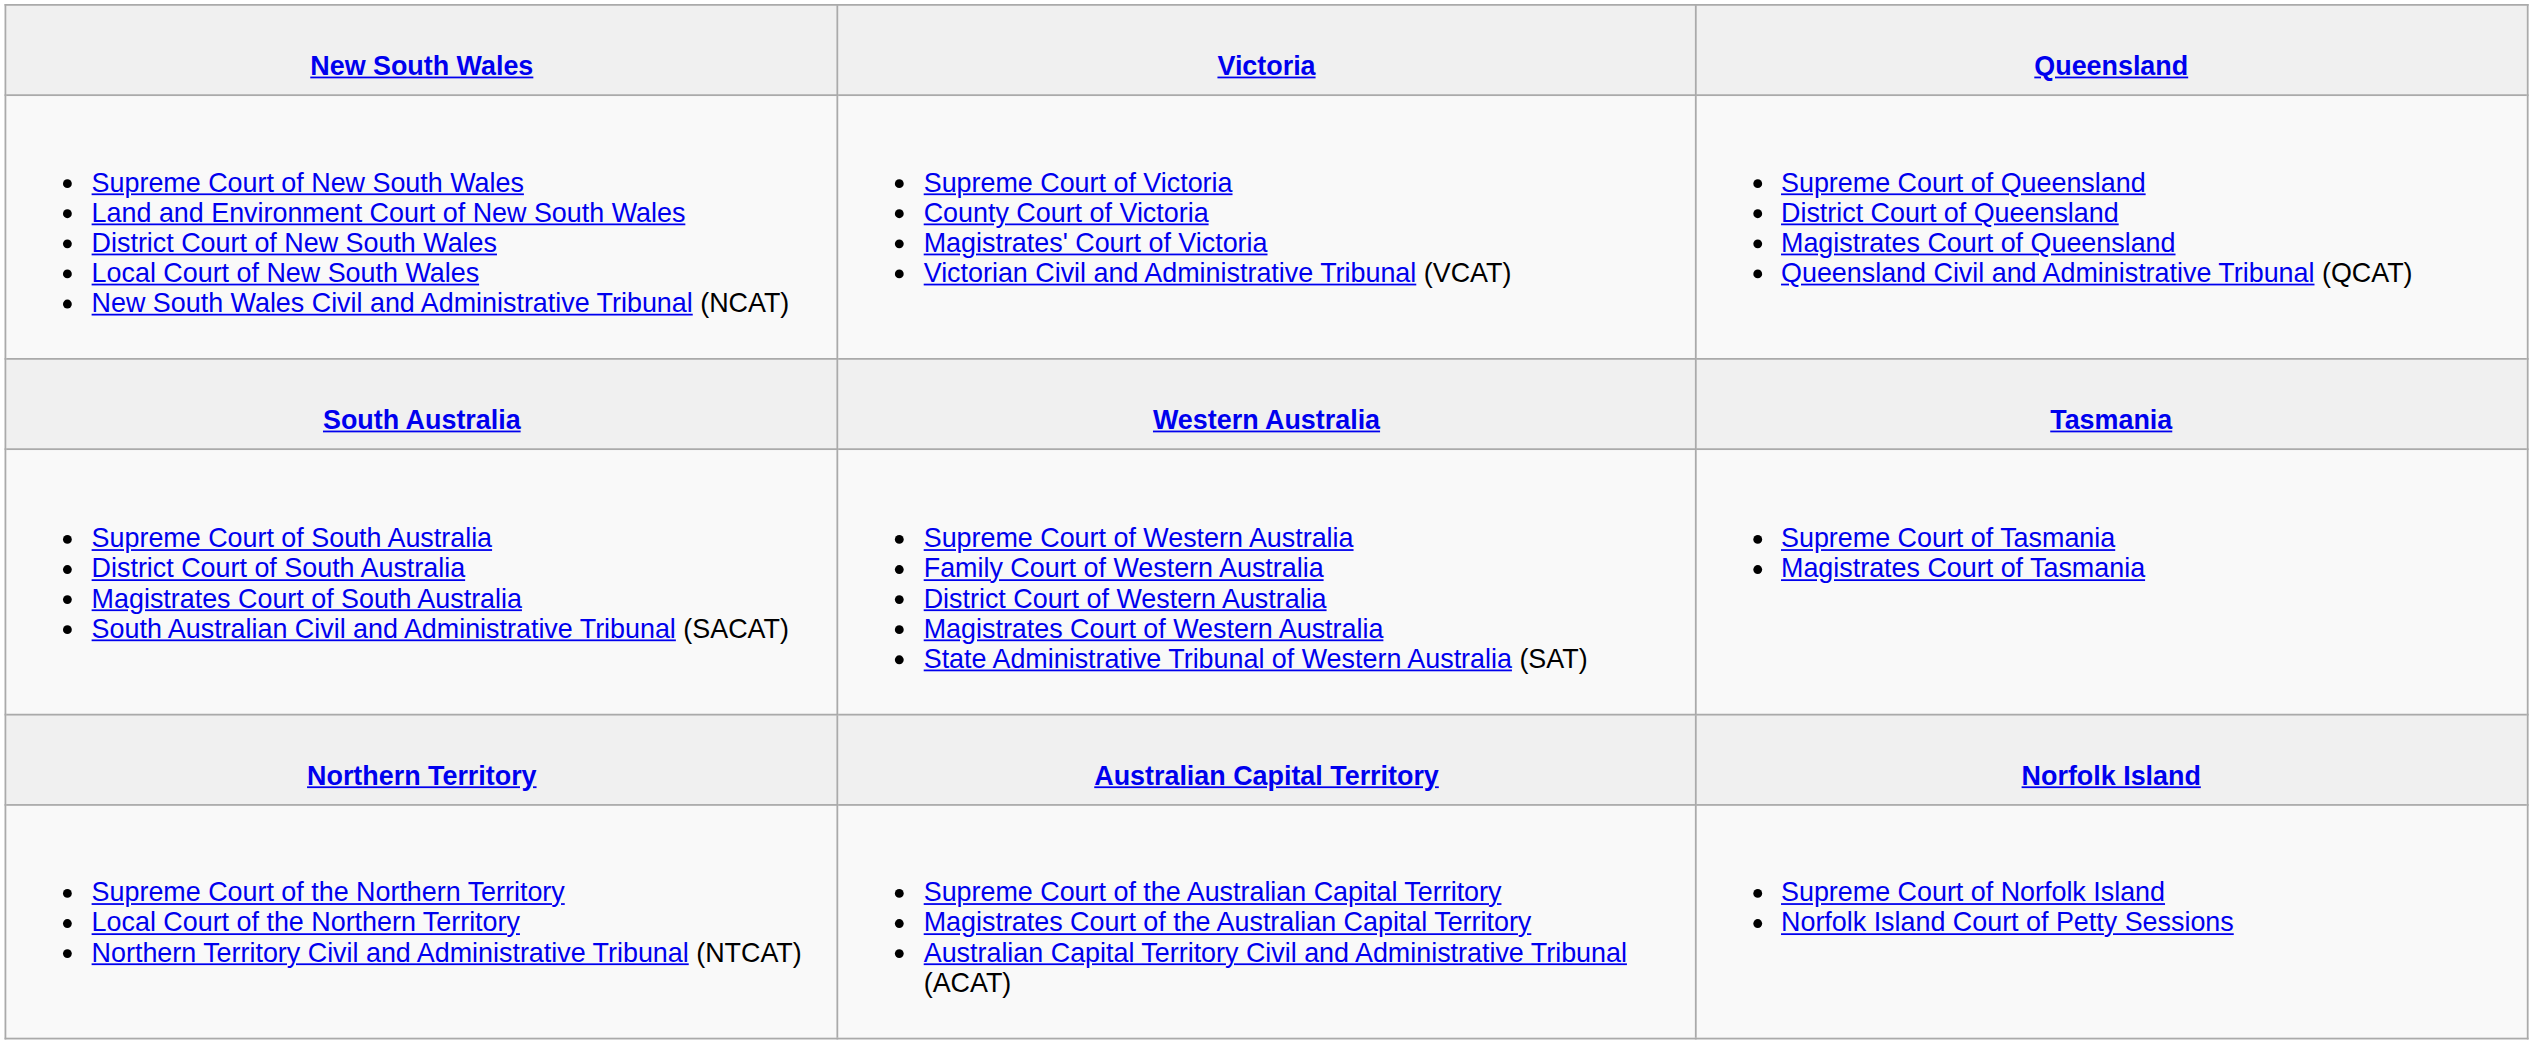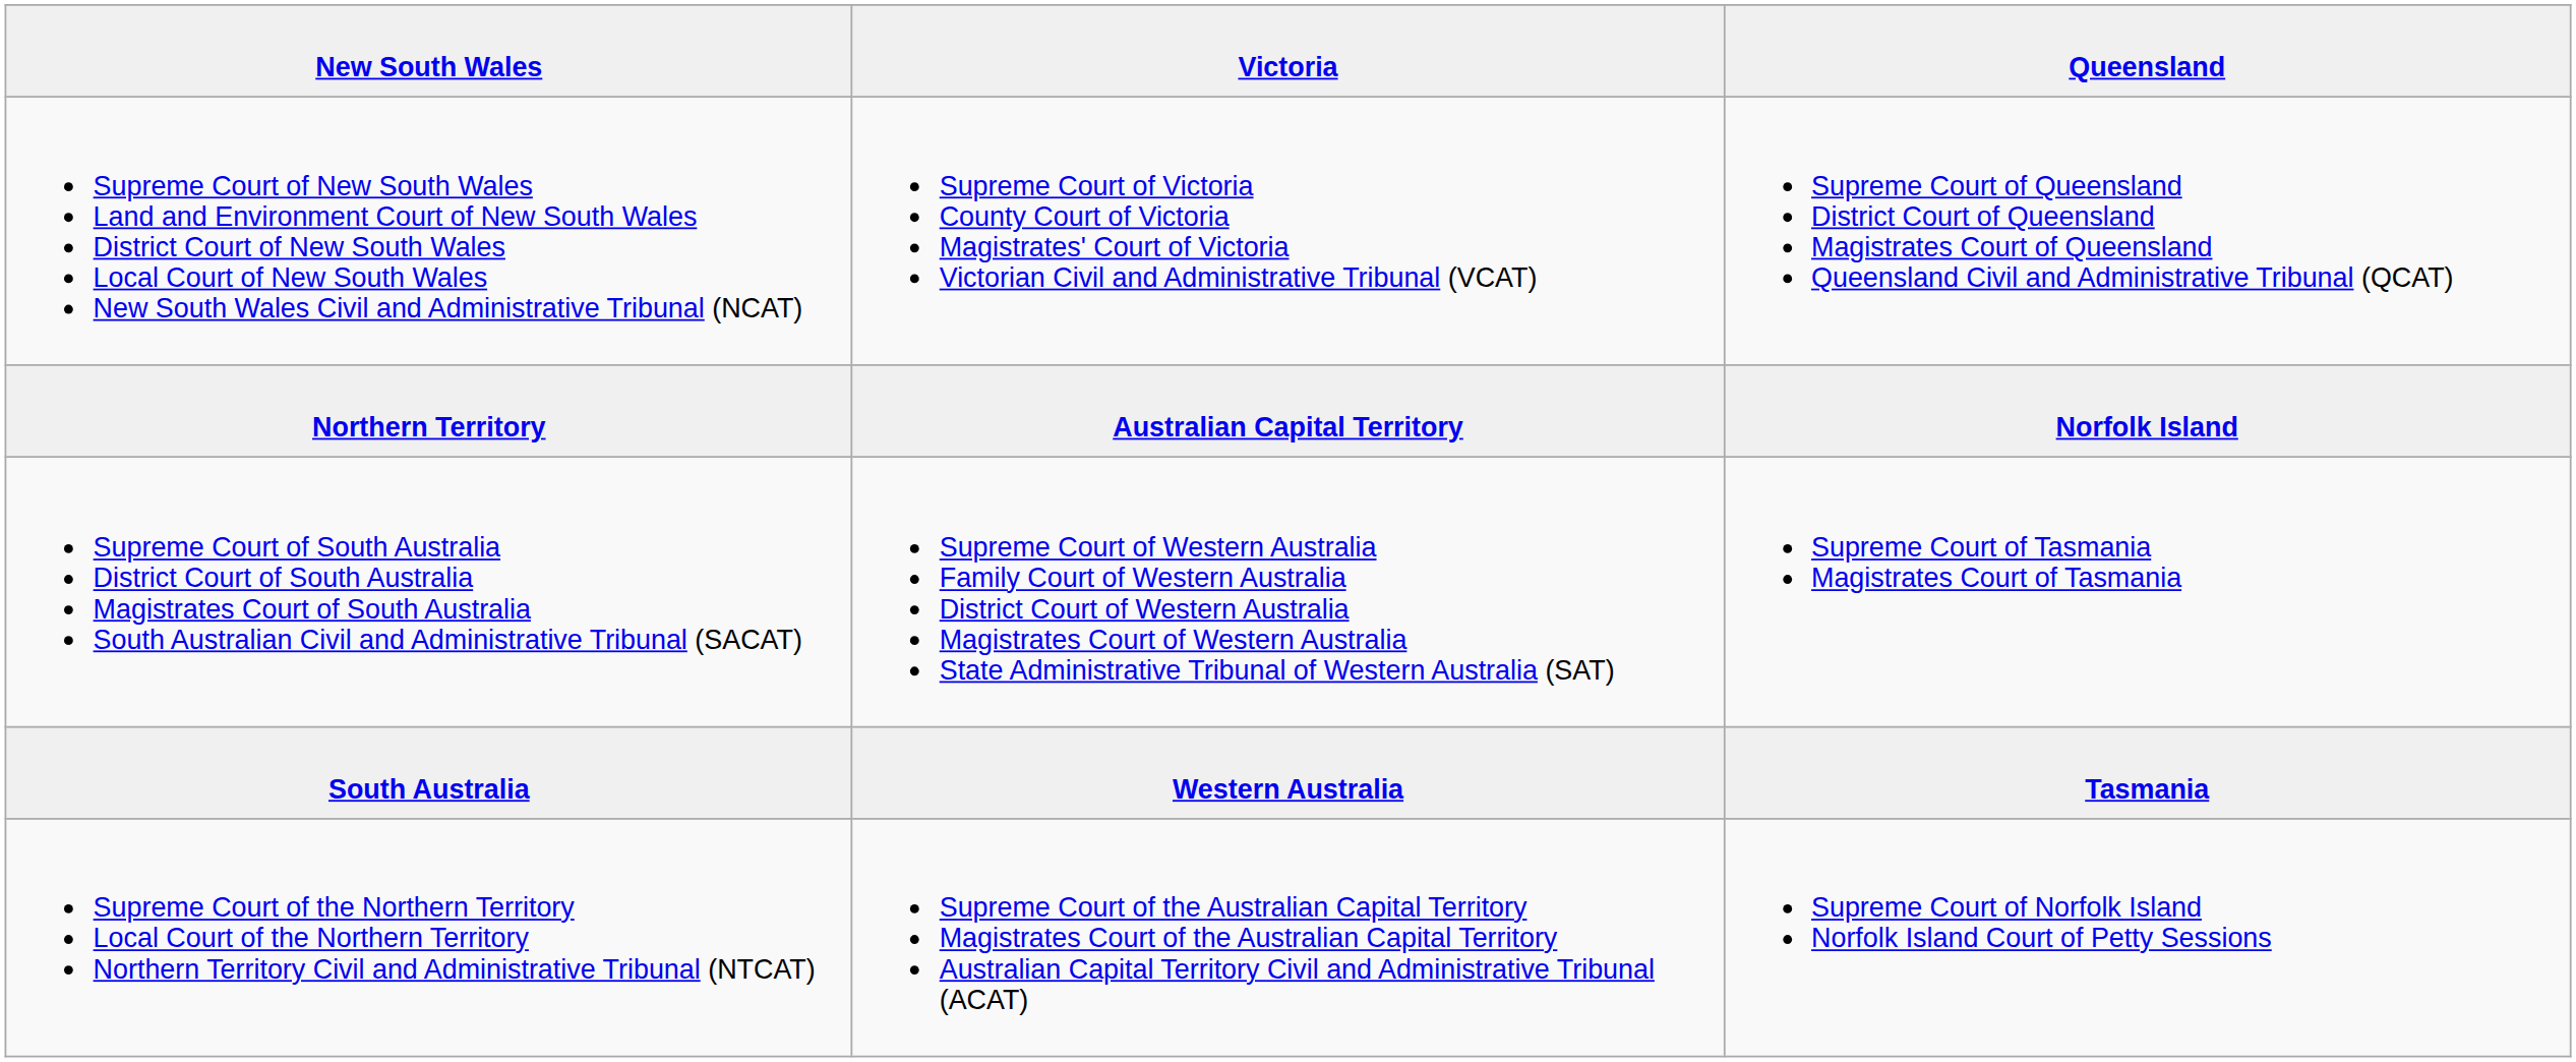rows swapped: South Australia <-> Northern Territory
